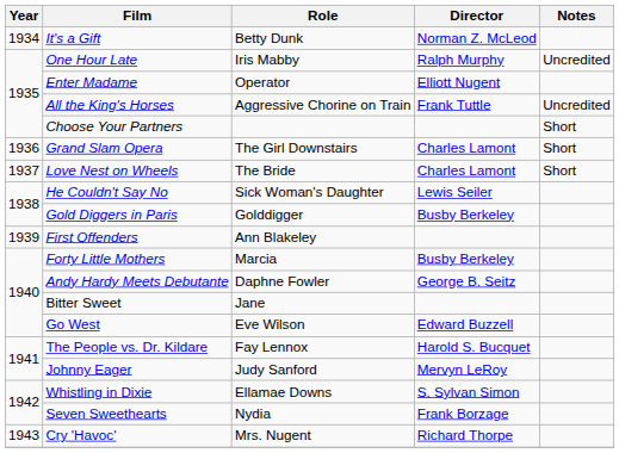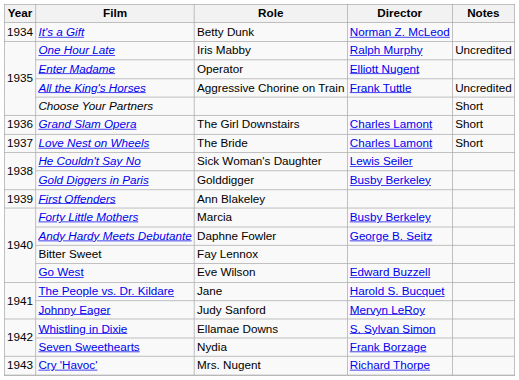Bitter Sweet | Role: Jane -> Fay Lennox
The People vs. Dr. Kildare | Role: Fay Lennox -> Jane
